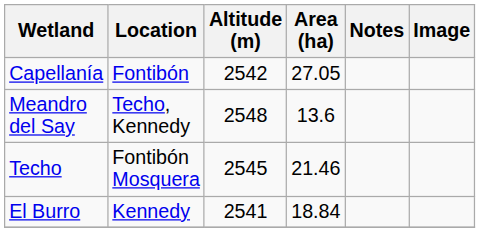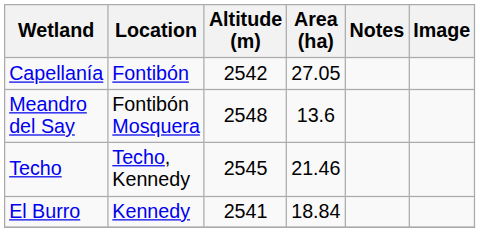Meandro del Say | Location: Techo, Kennedy -> Fontibón Mosquera
Techo | Location: Fontibón Mosquera -> Techo, Kennedy
